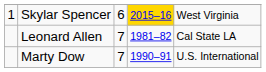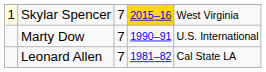Skylar Spencer | column 1: no background -> lightyellow background
Skylar Spencer | column 3: 6 -> 7
rows swapped: Marty Dow <-> Leonard Allen
